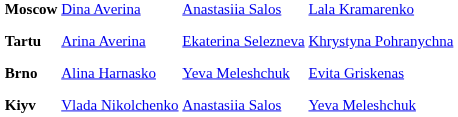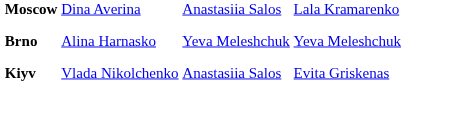- row: Tartu | Arina Averina | Ekaterina Selezneva | Khrystyna Pohranychna
Brno | column 4: Evita Griskenas -> Yeva Meleshchuk
Kiyv | column 4: Yeva Meleshchuk -> Evita Griskenas
